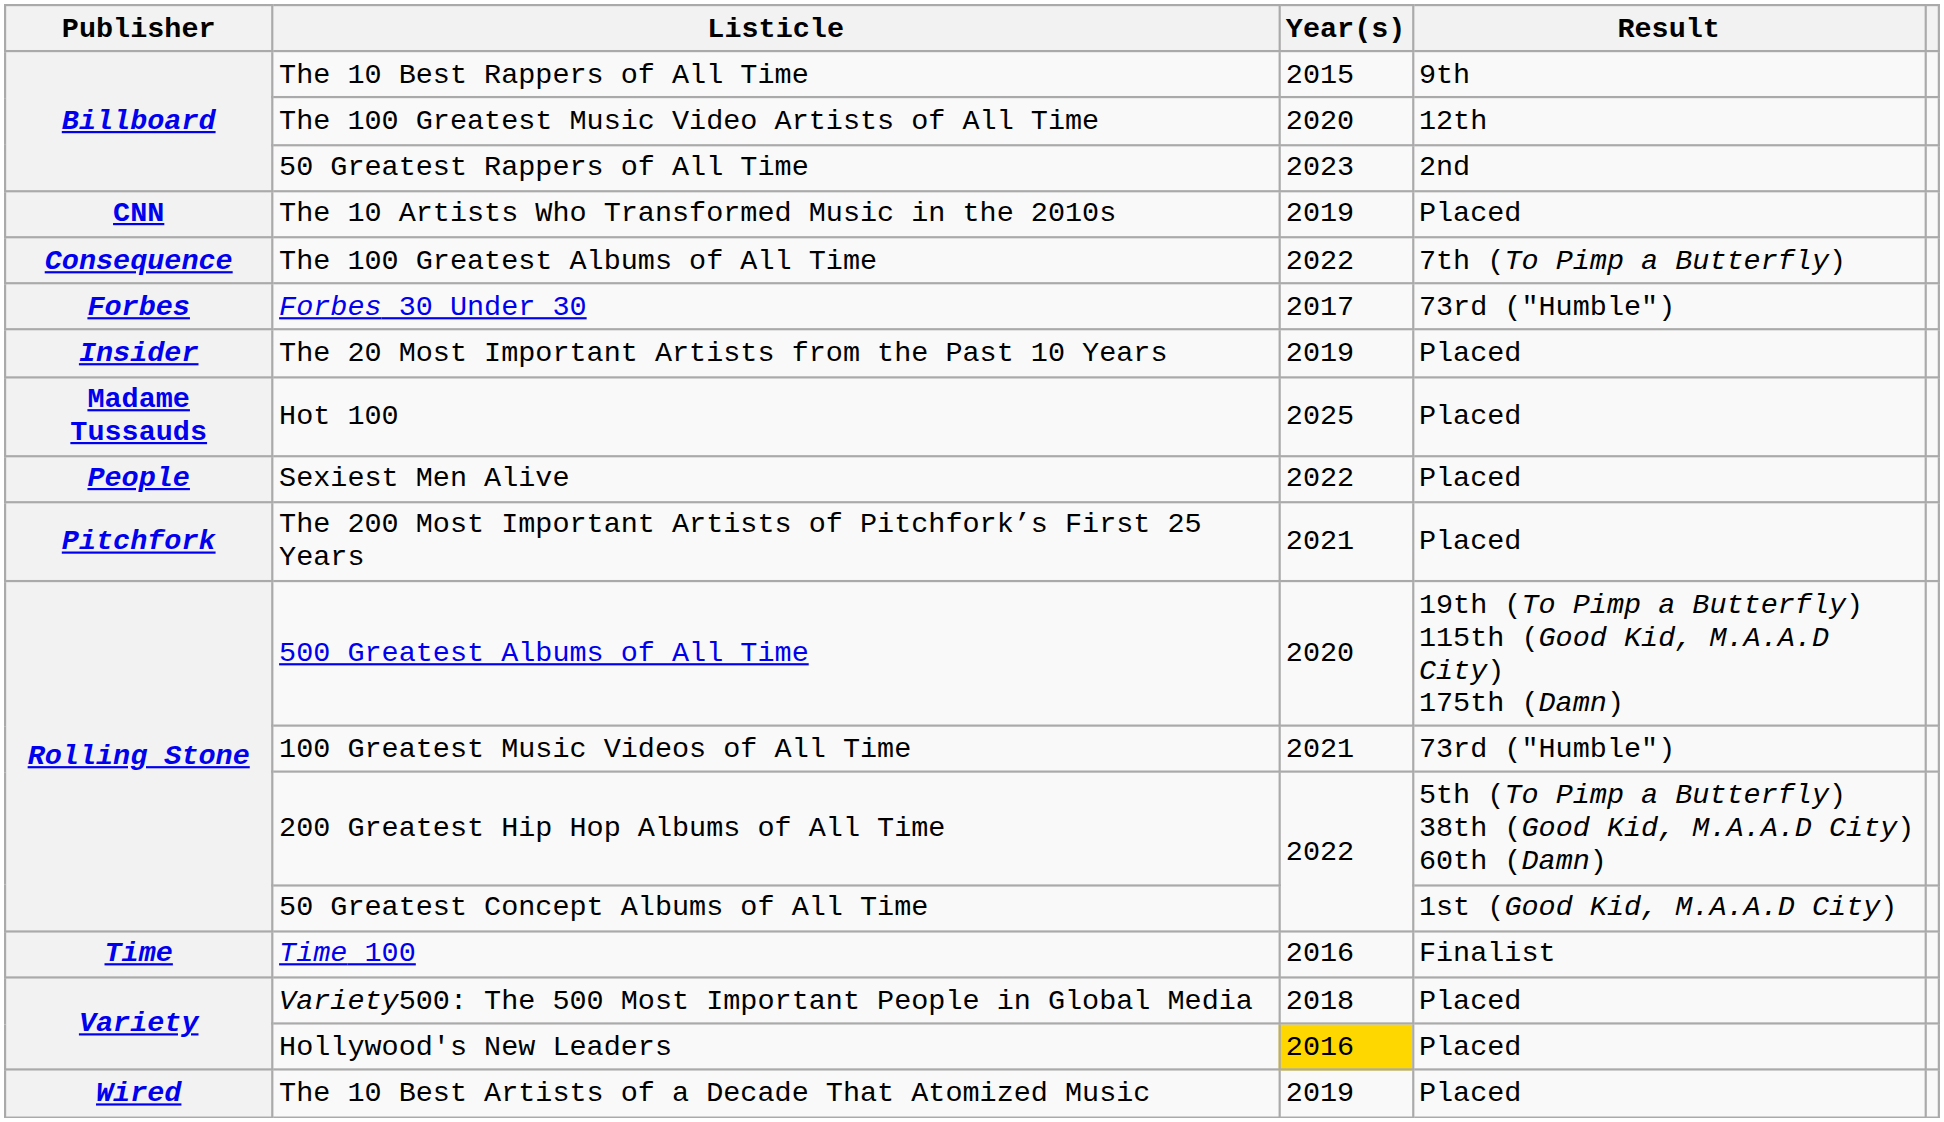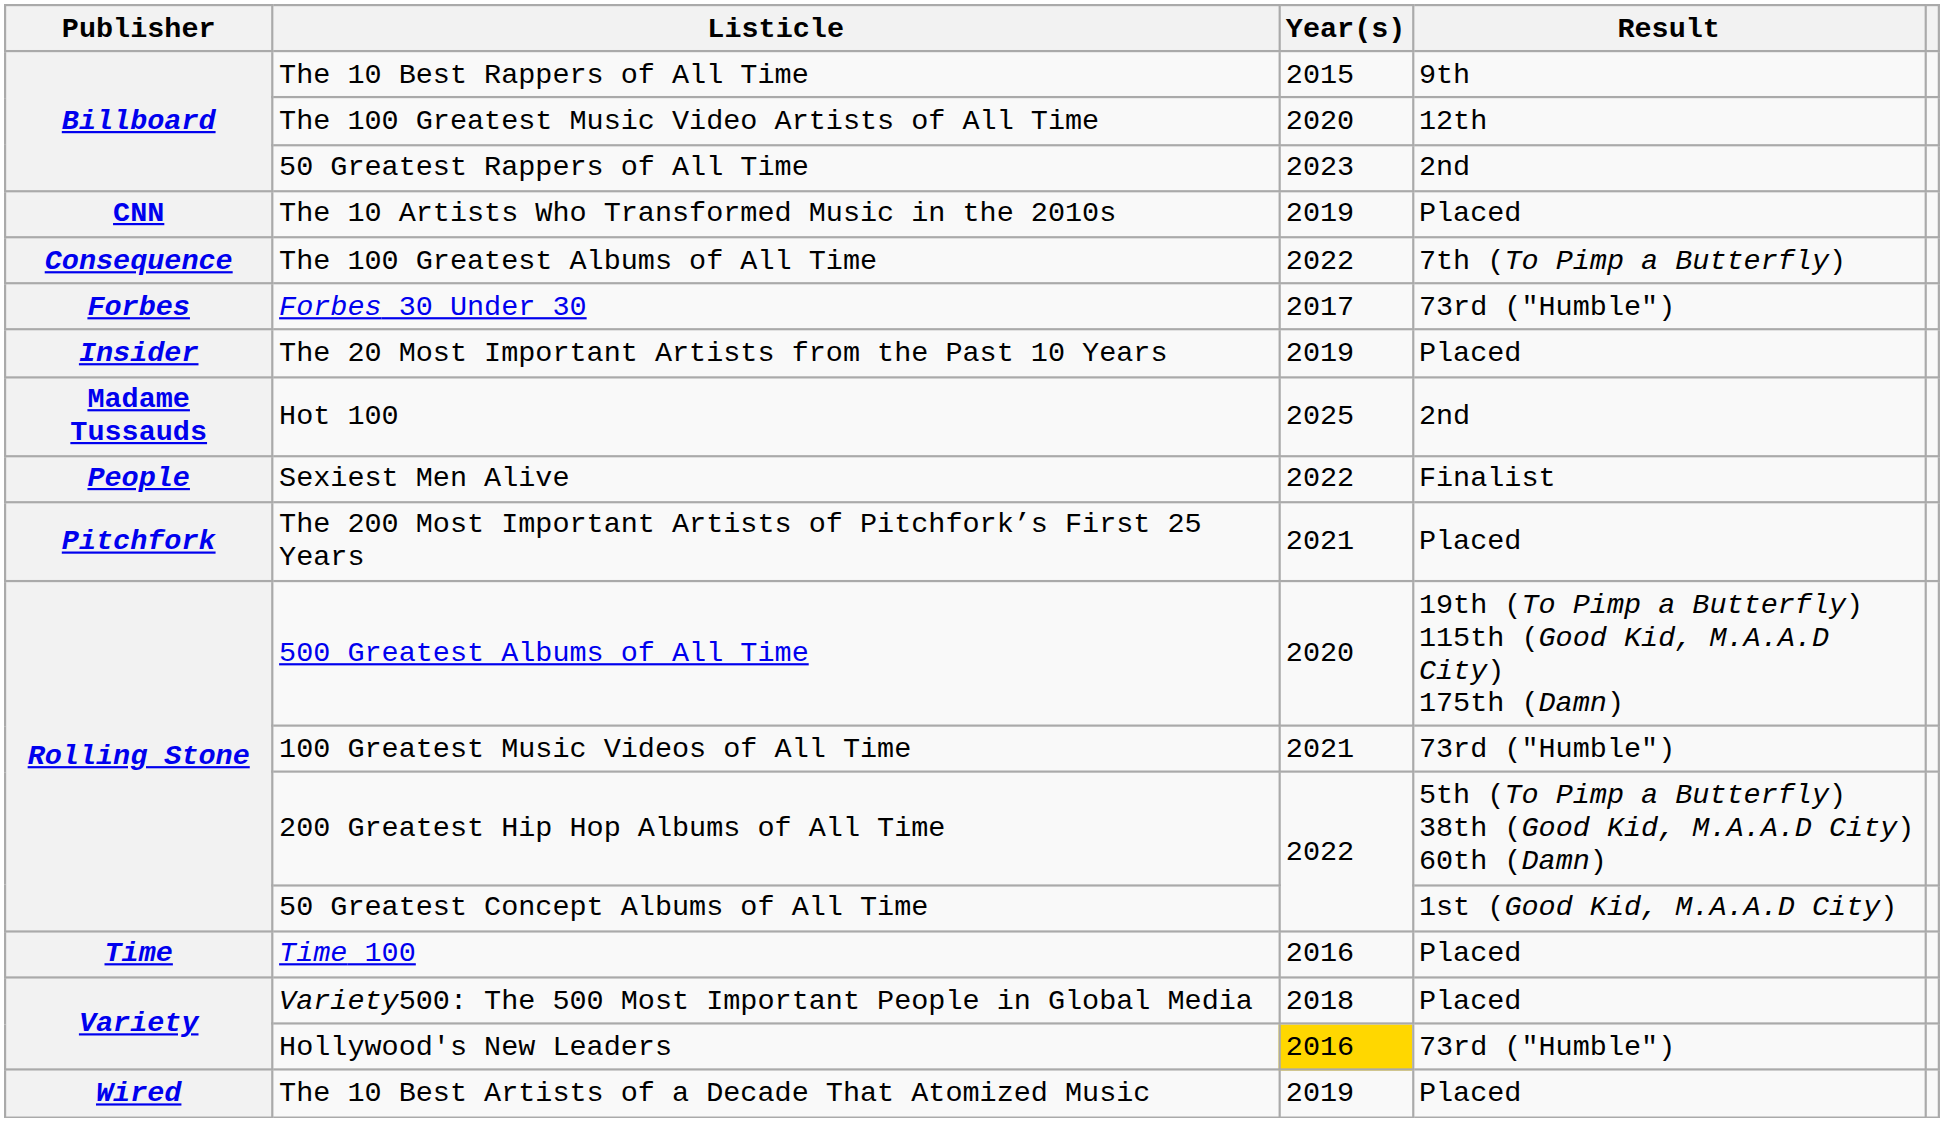Hot 100 | Result: Placed -> 2nd
Sexiest Men Alive | Result: Placed -> Finalist
Time 100 | Result: Finalist -> Placed
Hollywood's New Leaders | Result: Placed -> 73rd ("Humble")
